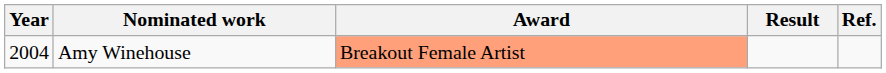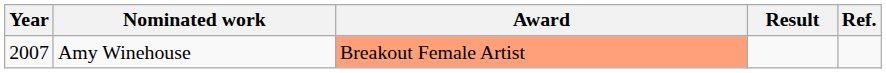Amy Winehouse | Year: 2004 -> 2007
